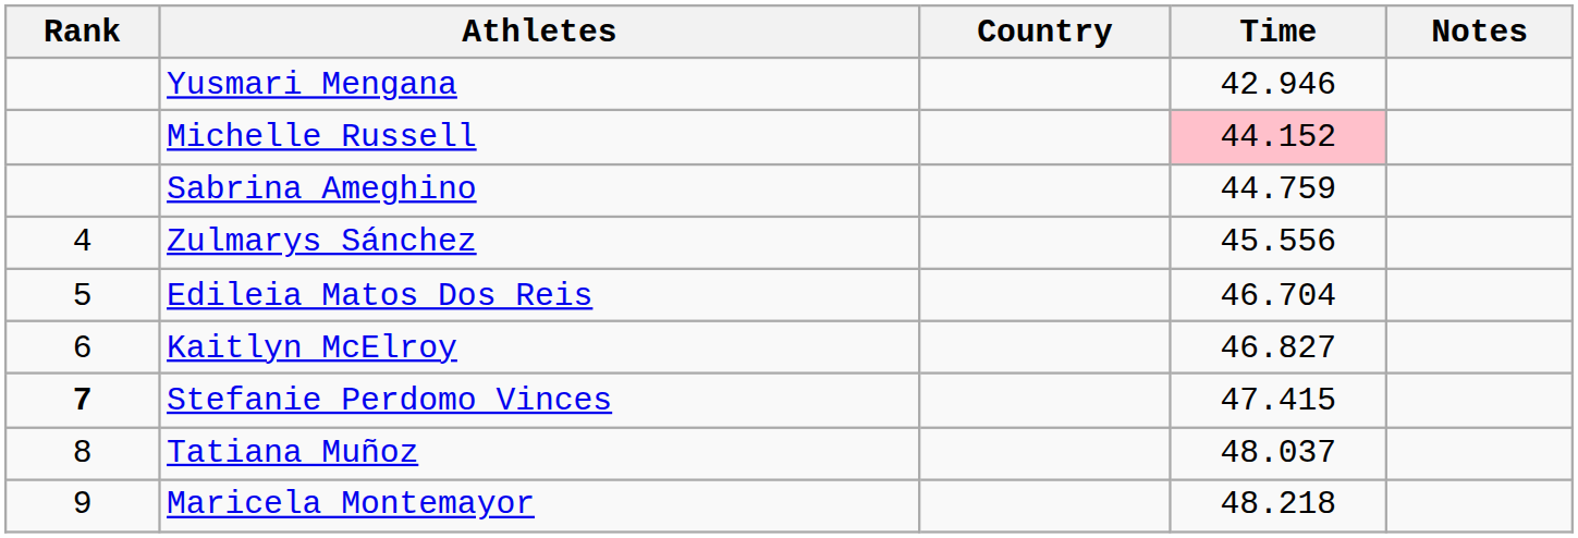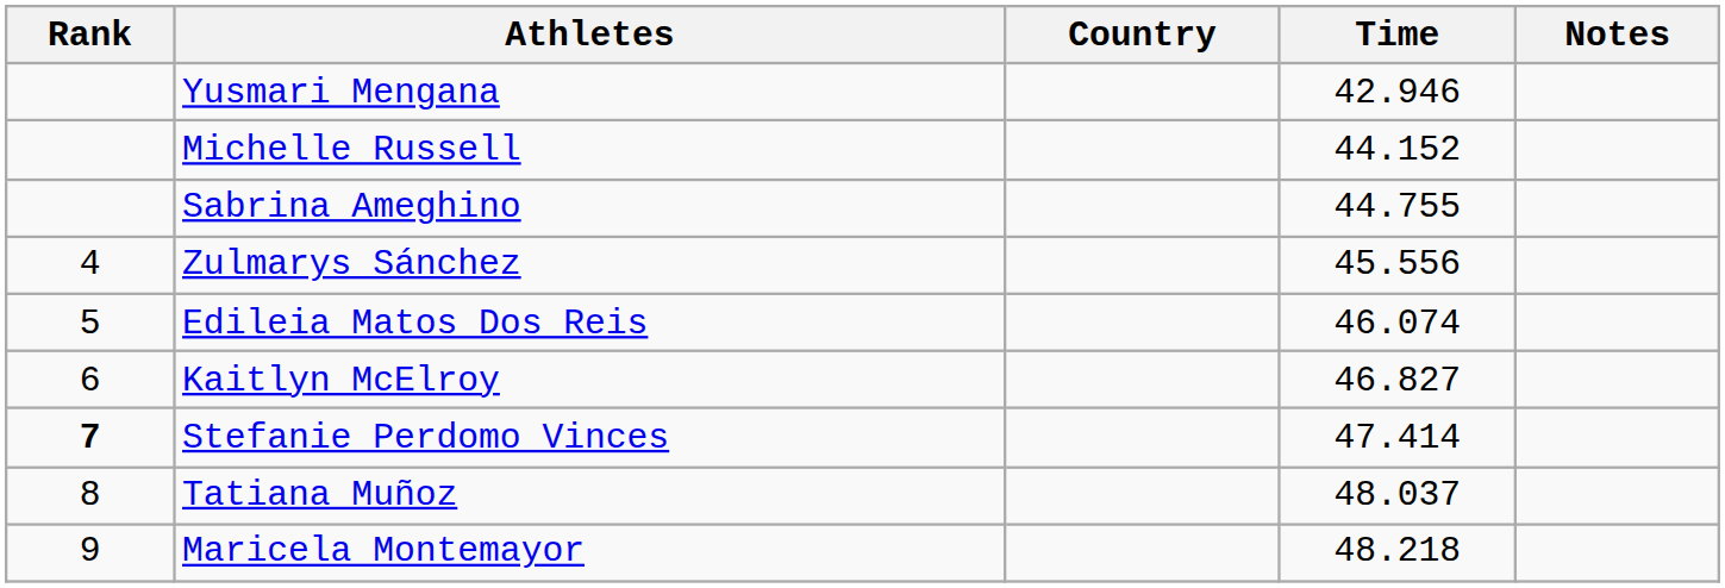Michelle Russell | Time: pink background -> no background
Sabrina Ameghino | Time: 44.759 -> 44.755
Edileia Matos Dos Reis | Time: 46.704 -> 46.074
Stefanie Perdomo Vinces | Time: 47.415 -> 47.414
